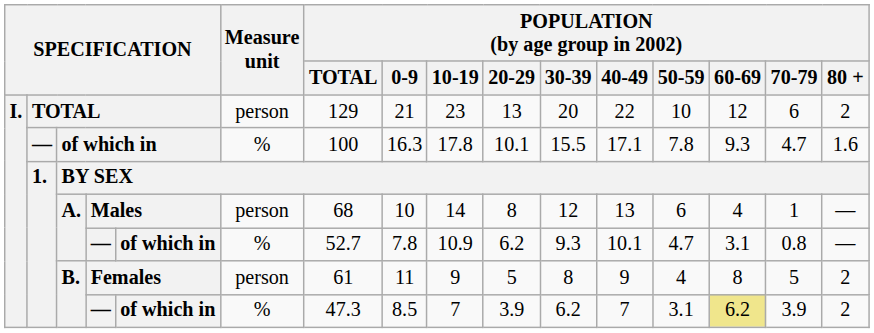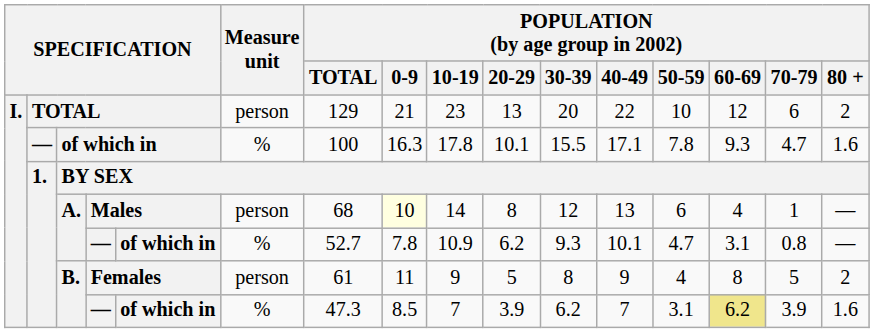Males | POPULATION (by age group in 2002) / 0-9: no background -> lightyellow background
B. / — | POPULATION (by age group in 2002) / 80 +: 2 -> 1.6
